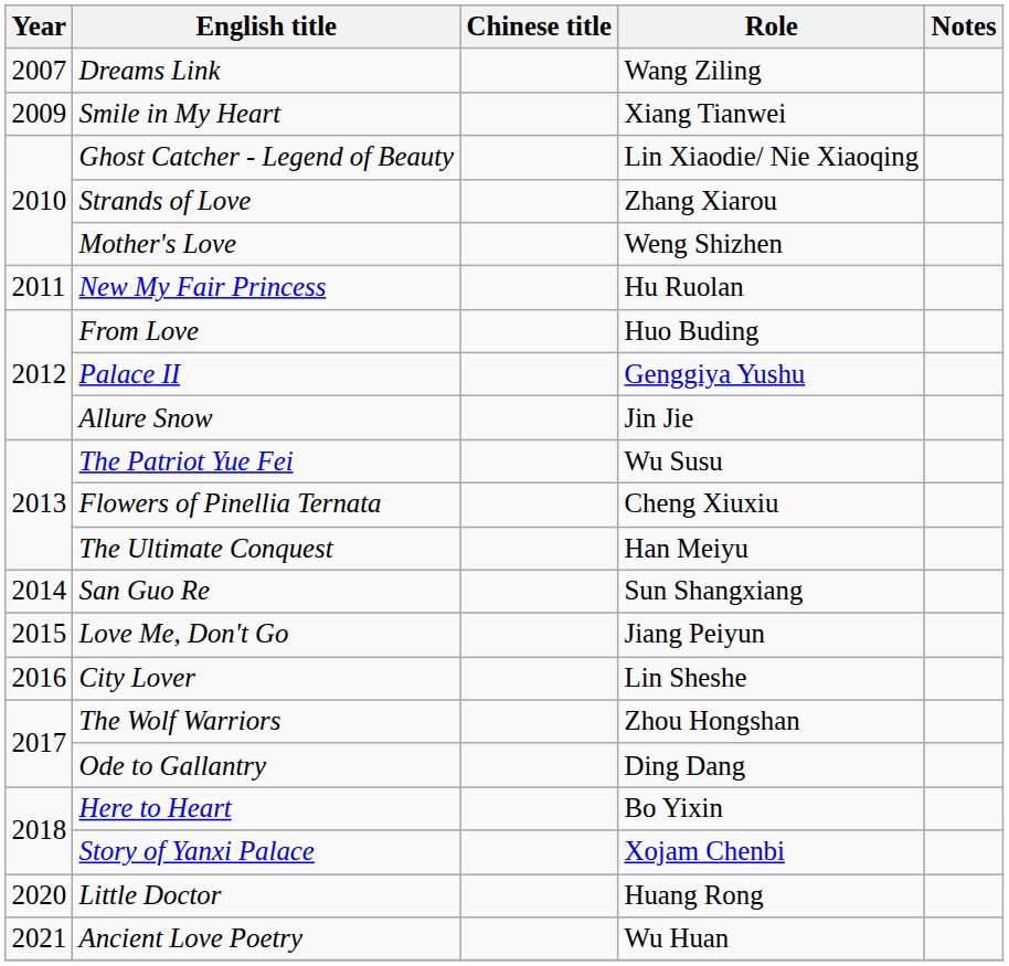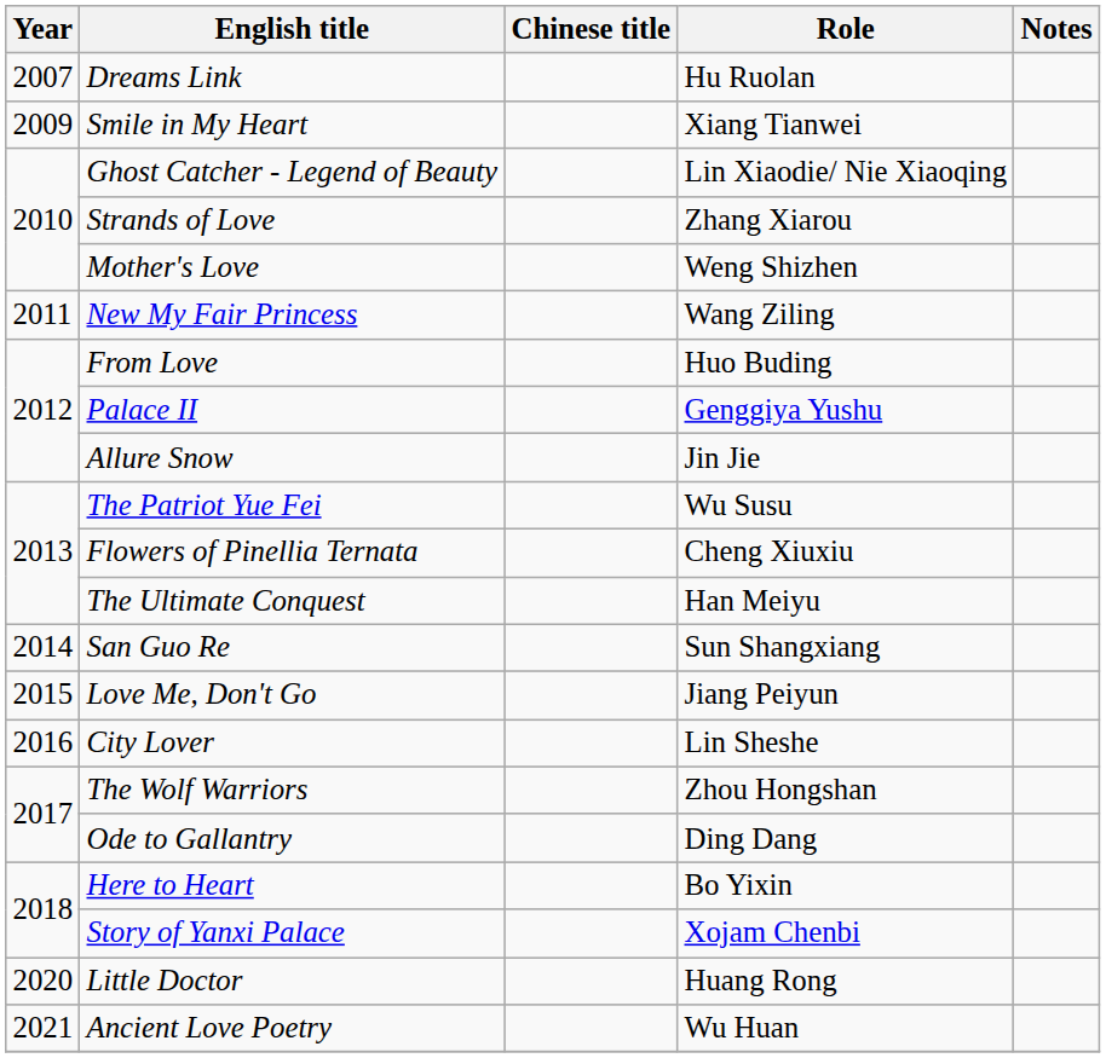Dreams Link | Role: Wang Ziling -> Hu Ruolan
New My Fair Princess | Role: Hu Ruolan -> Wang Ziling
